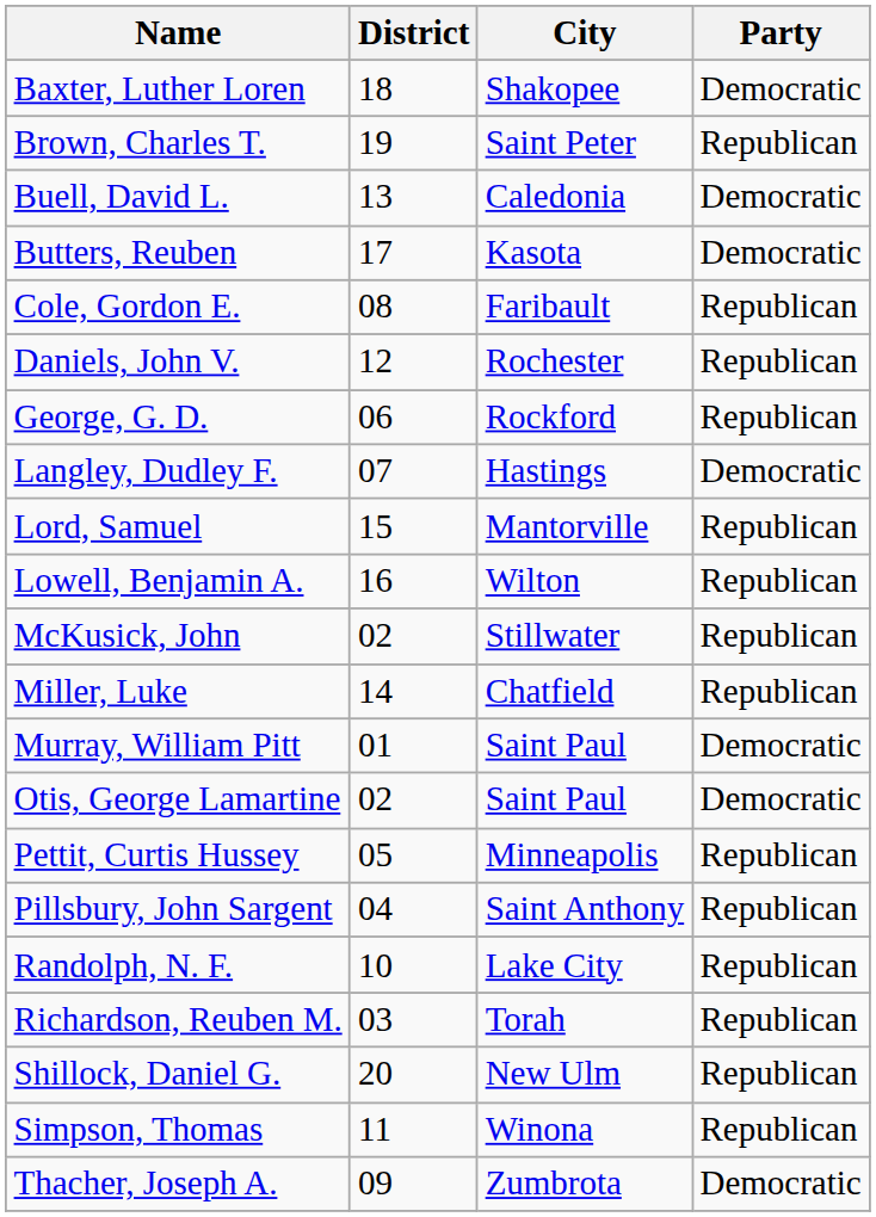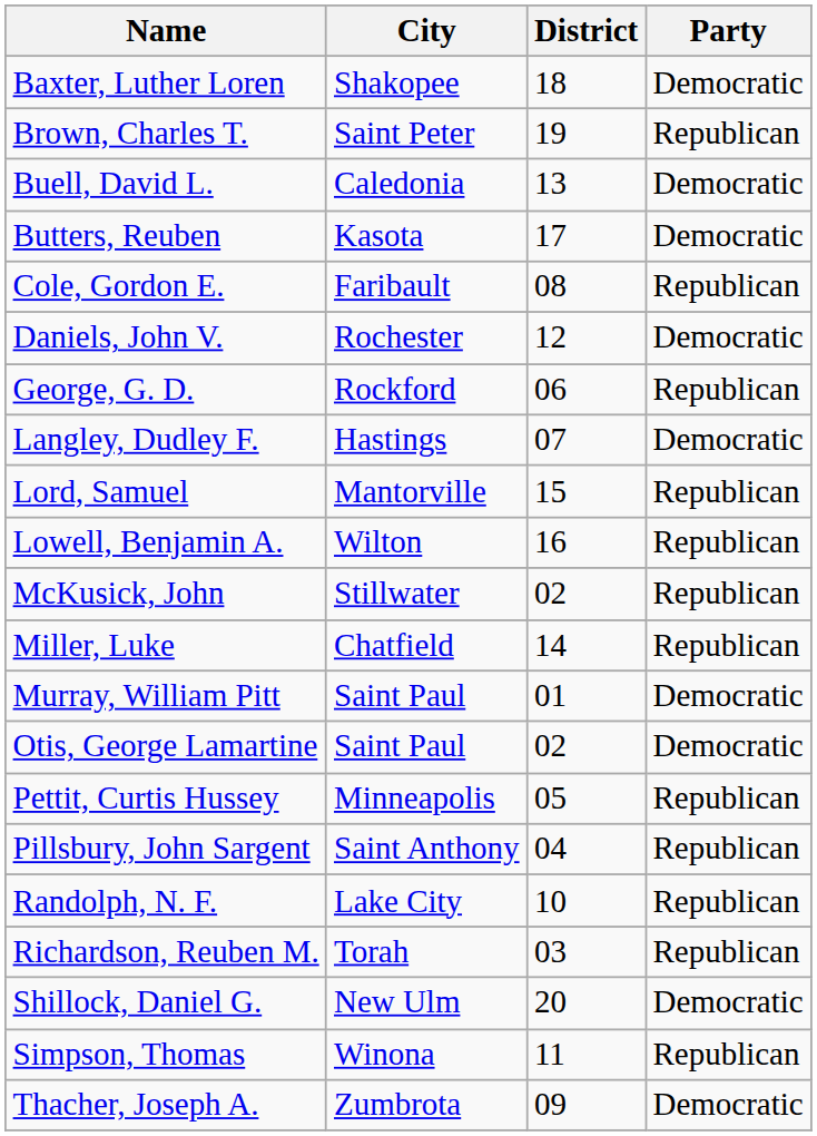columns swapped: District <-> City
Daniels, John V. | Party: Republican -> Democratic
Shillock, Daniel G. | Party: Republican -> Democratic
